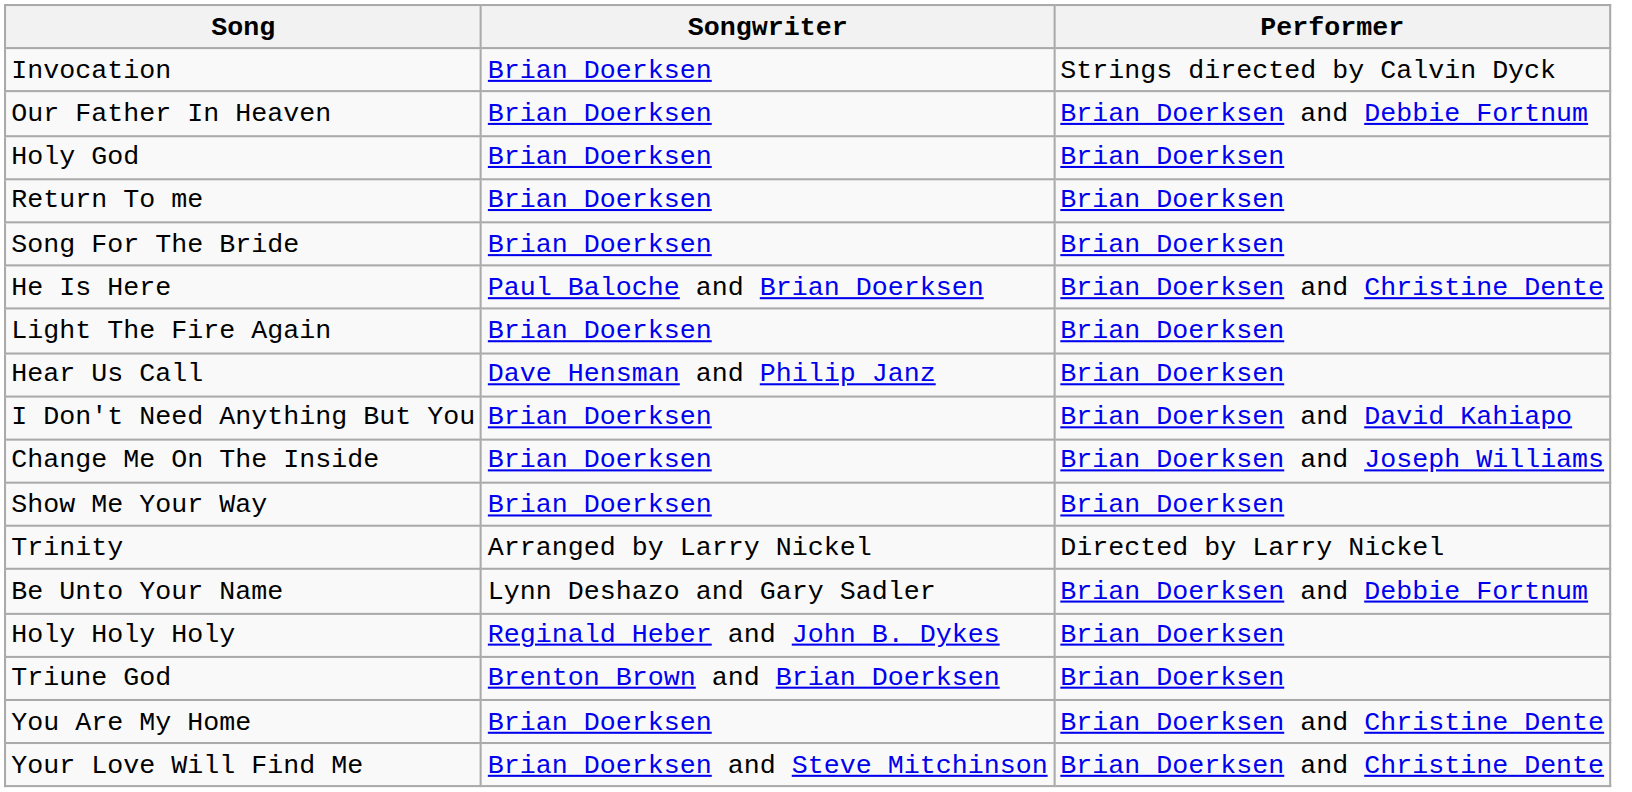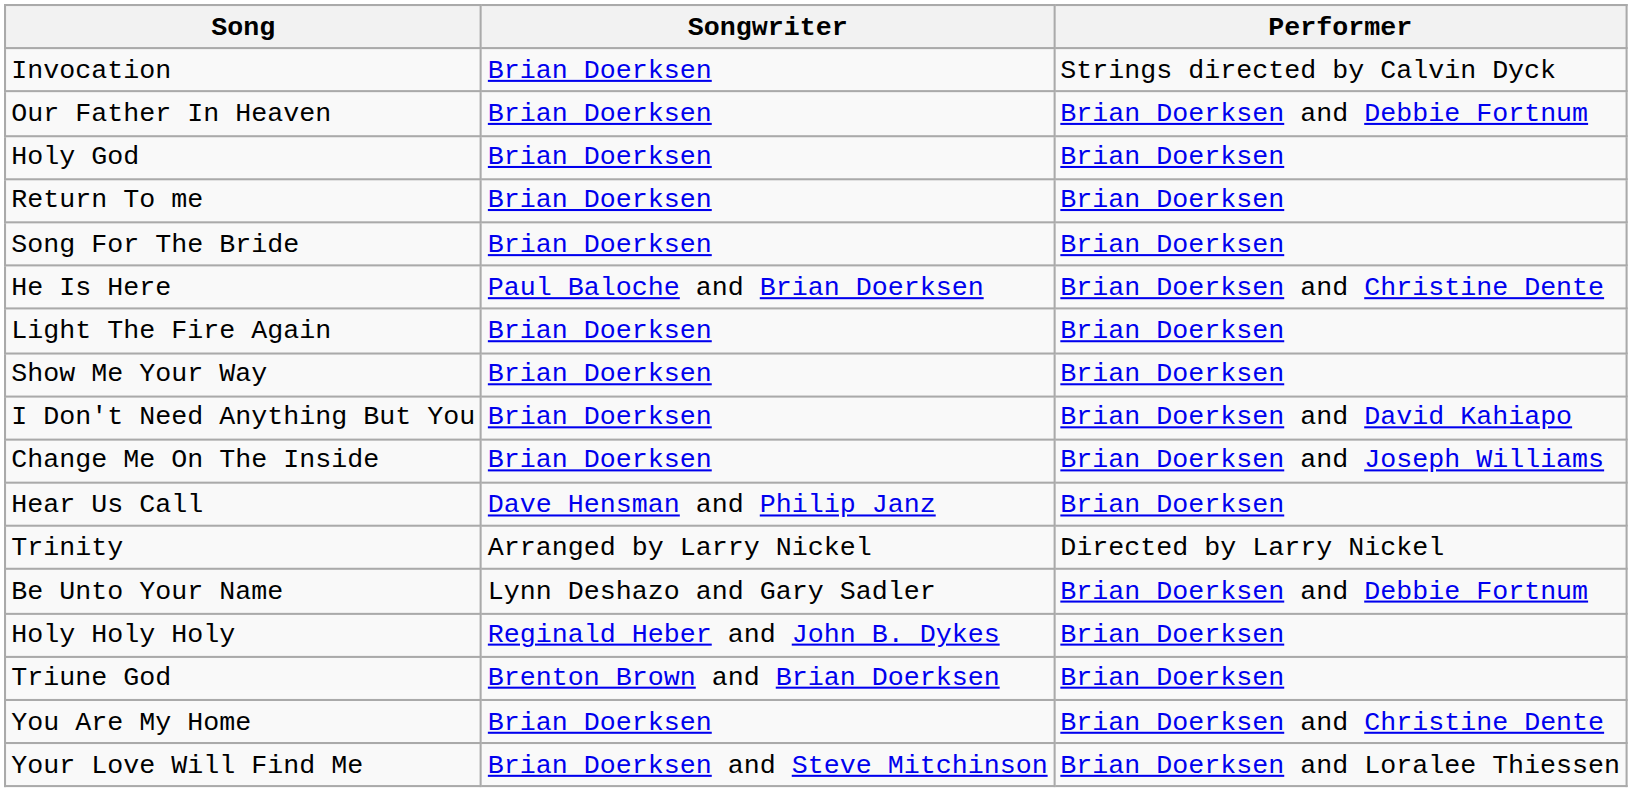rows swapped: Hear Us Call <-> Show Me Your Way
Your Love Will Find Me | Performer: Brian Doerksen and Christine Dente -> Brian Doerksen and Loralee Thiessen
